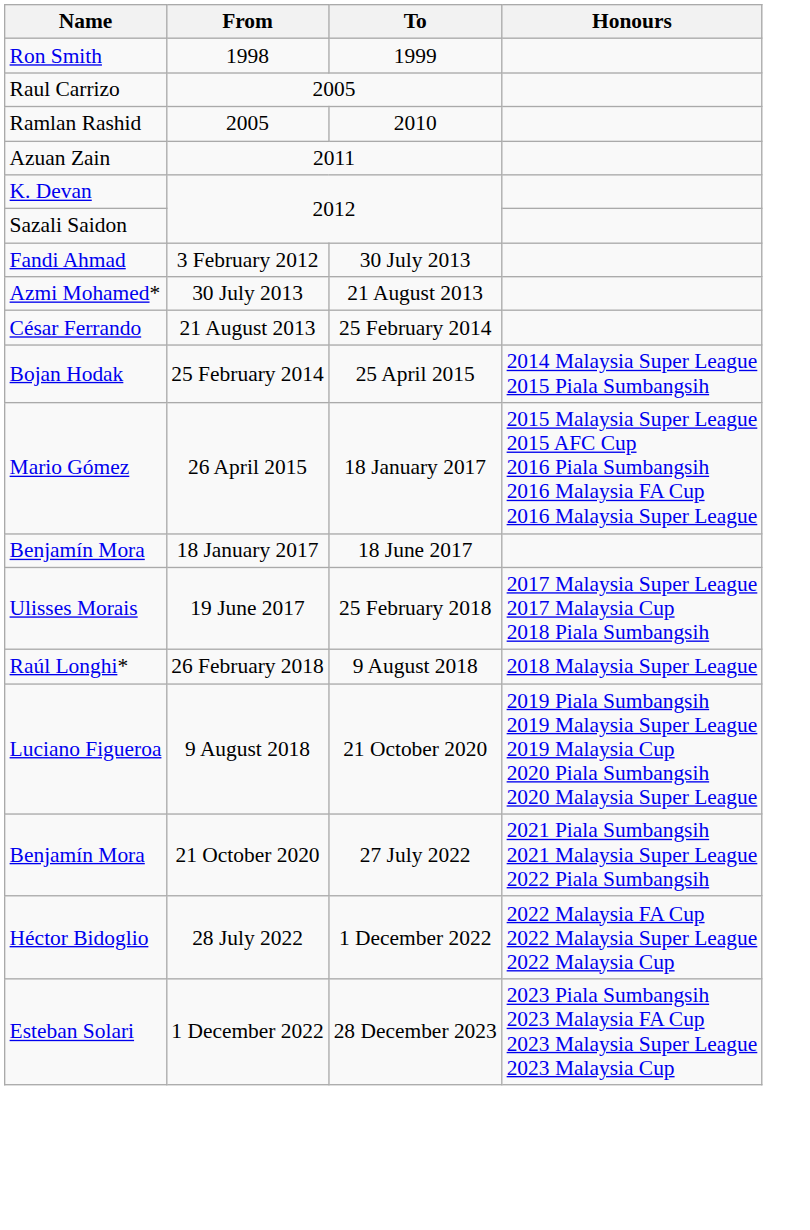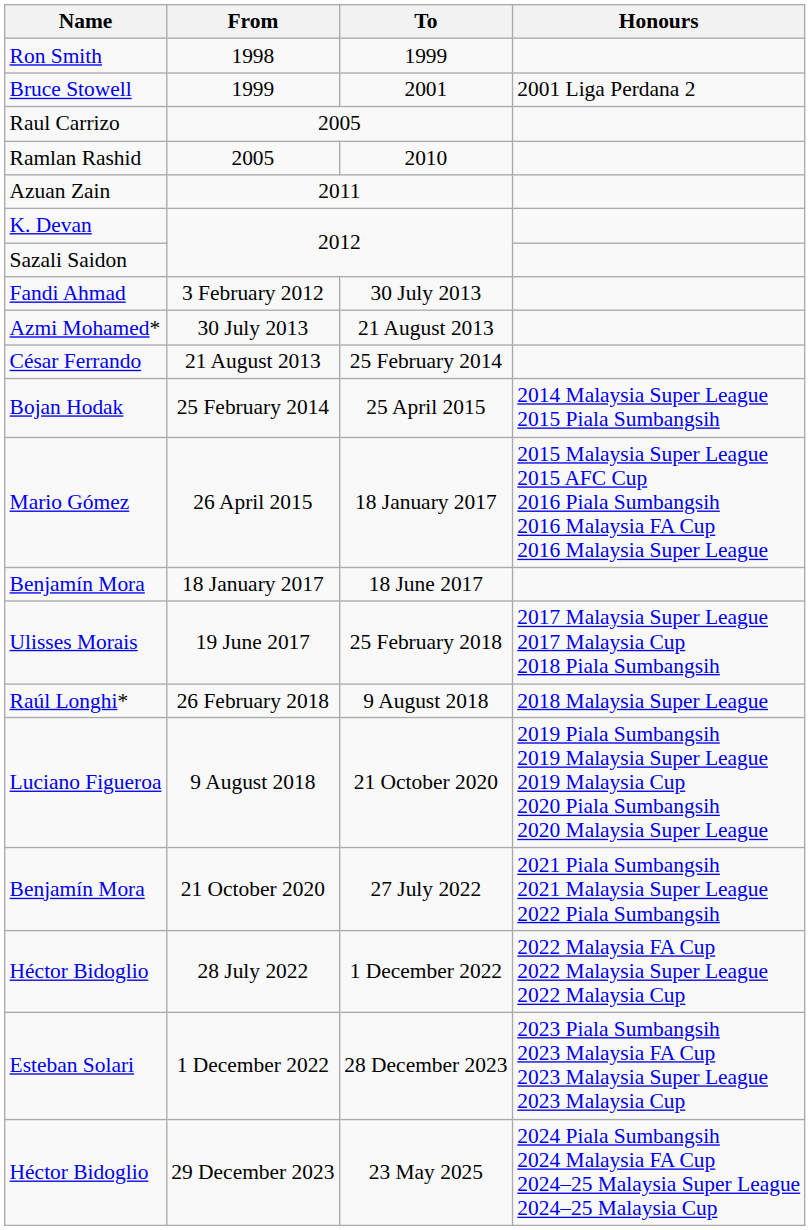+ row: Bruce Stowell | 1999 | 2001 | 2001 Liga Perdana 2
+ row: Héctor Bidoglio | 29 December 2023 | 23 May 2025 | 2024 Piala Sumbangsih 2024 Malaysia FA Cup 2024–25 Malaysia Super League 2024–25 Malaysia Cup
